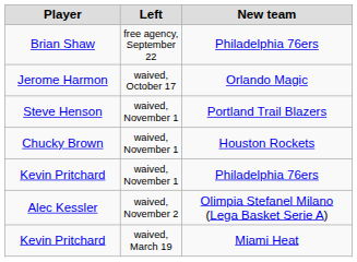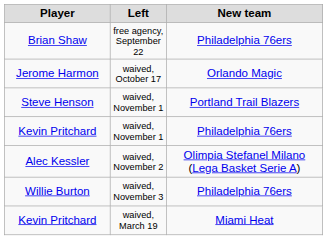- row: Chucky Brown | waived, November 1 | Houston Rockets
+ row: Willie Burton | waived, November 3 | Philadelphia 76ers
